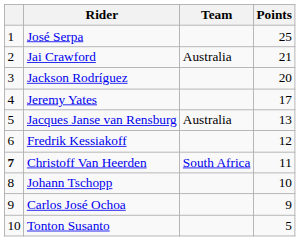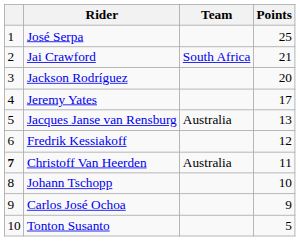Jai Crawford | Team: Australia -> South Africa
Christoff Van Heerden | Team: South Africa -> Australia
